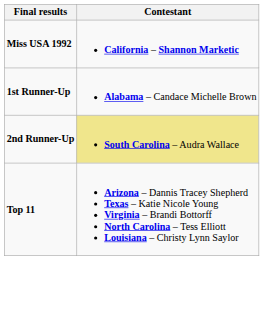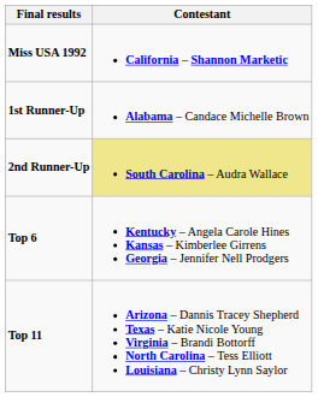+ row: Top 6 | Kentucky – Angela Carole Hines Kansas – Kimberlee Girrens Georgia – Jennifer Nell Prodgers
